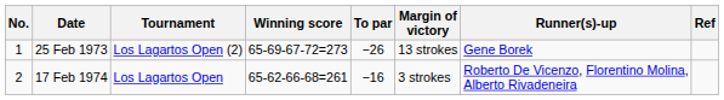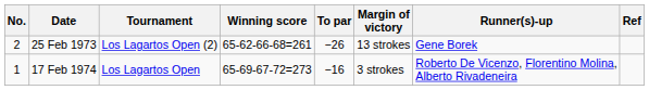25 Feb 1973 | No.: 1 -> 2
25 Feb 1973 | Winning score: 65-69-67-72=273 -> 65-62-66-68=261
17 Feb 1974 | No.: 2 -> 1
17 Feb 1974 | Winning score: 65-62-66-68=261 -> 65-69-67-72=273
